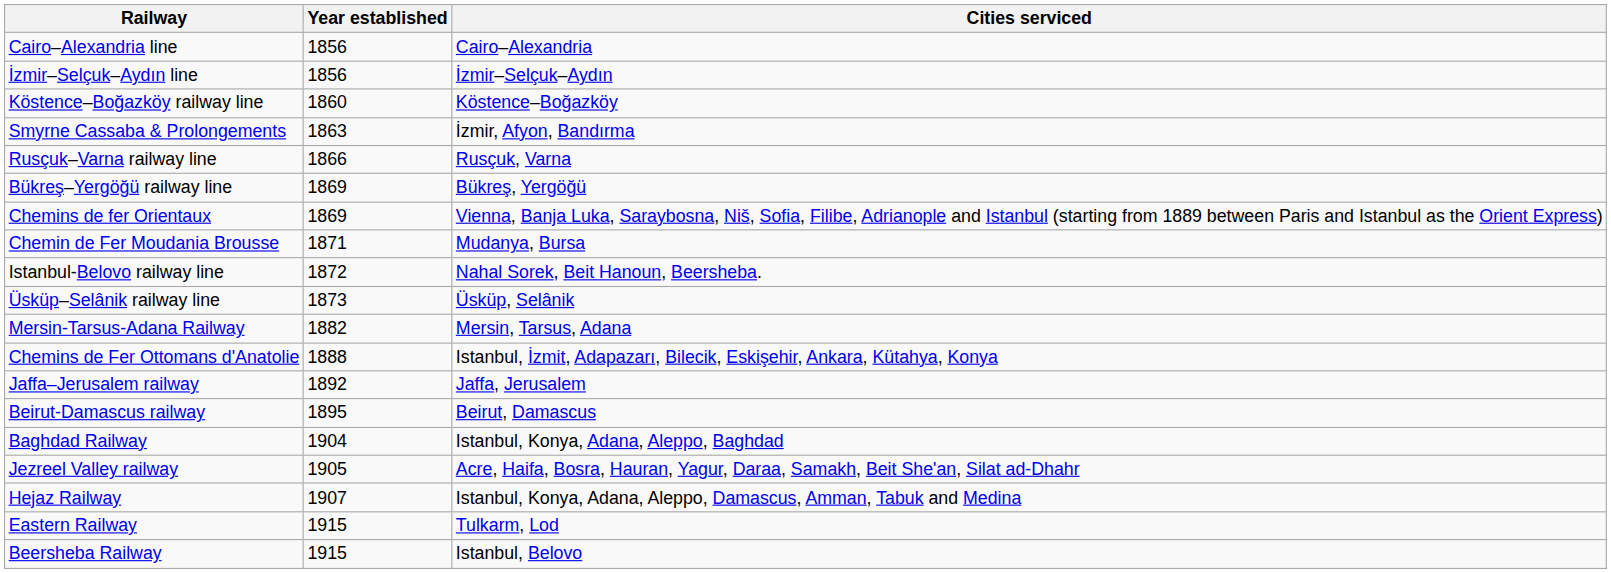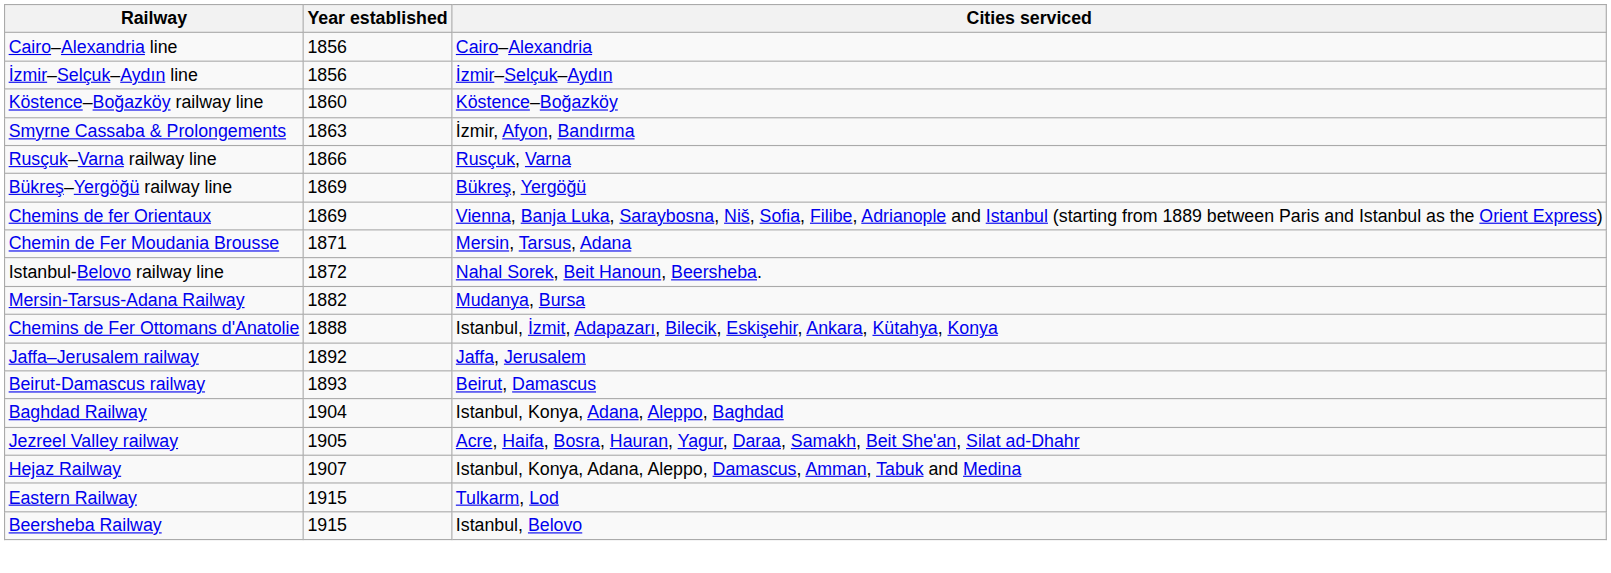Chemin de Fer Moudania Brousse | Cities serviced: Mudanya, Bursa -> Mersin, Tarsus, Adana
- row: Üsküp–Selânik railway line | 1873 | Üsküp, Selânik
Mersin-Tarsus-Adana Railway | Cities serviced: Mersin, Tarsus, Adana -> Mudanya, Bursa
Beirut-Damascus railway | Year established: 1895 -> 1893
